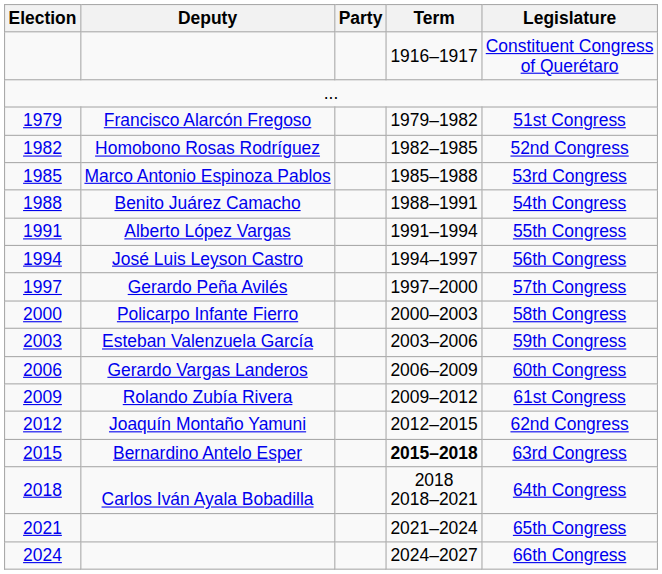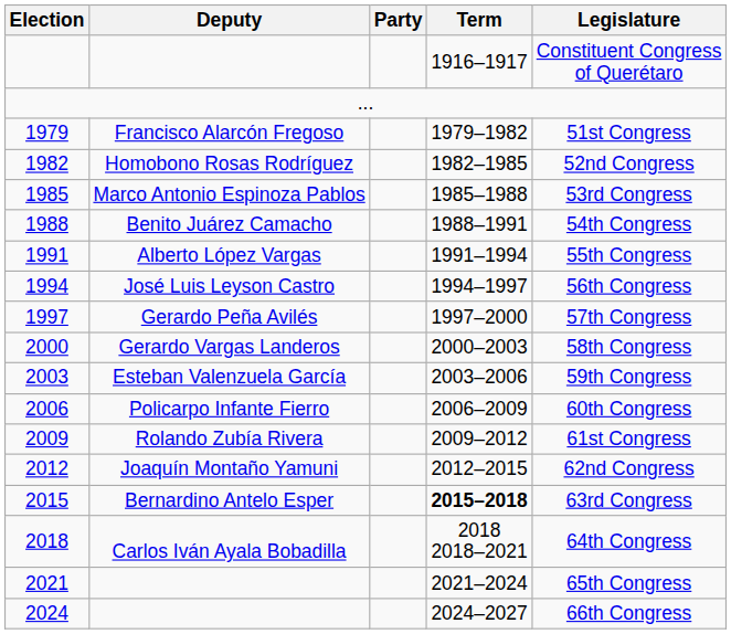2000 | Deputy: Policarpo Infante Fierro -> Gerardo Vargas Landeros
2006 | Deputy: Gerardo Vargas Landeros -> Policarpo Infante Fierro
